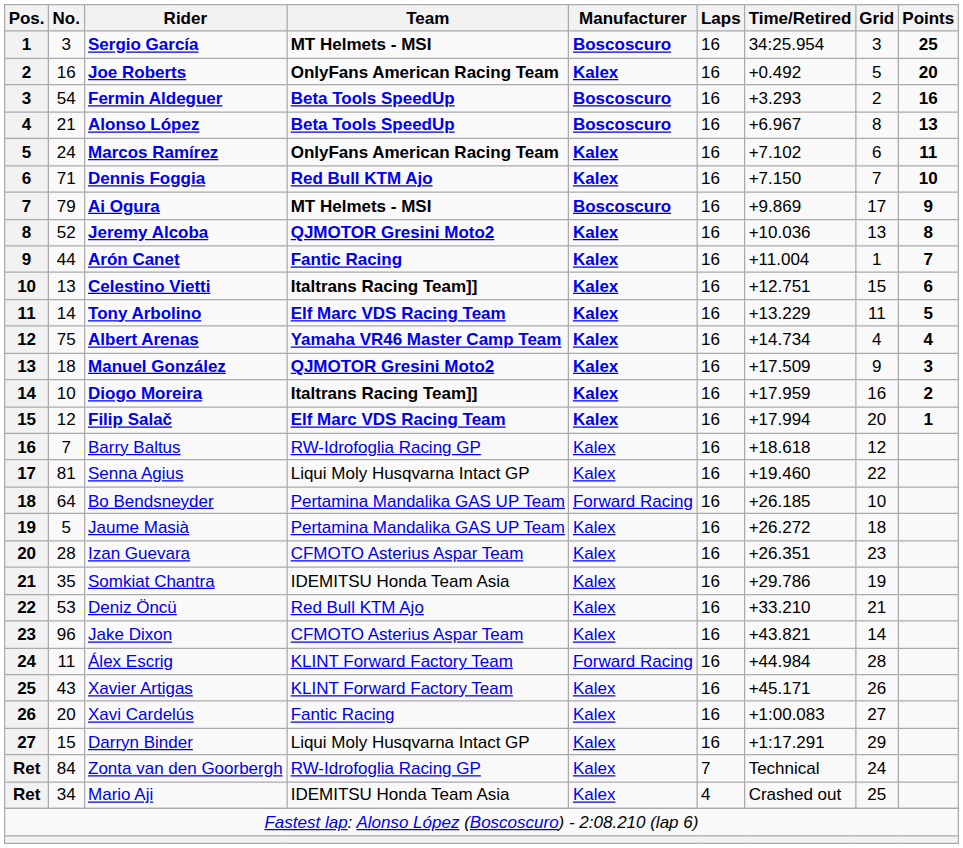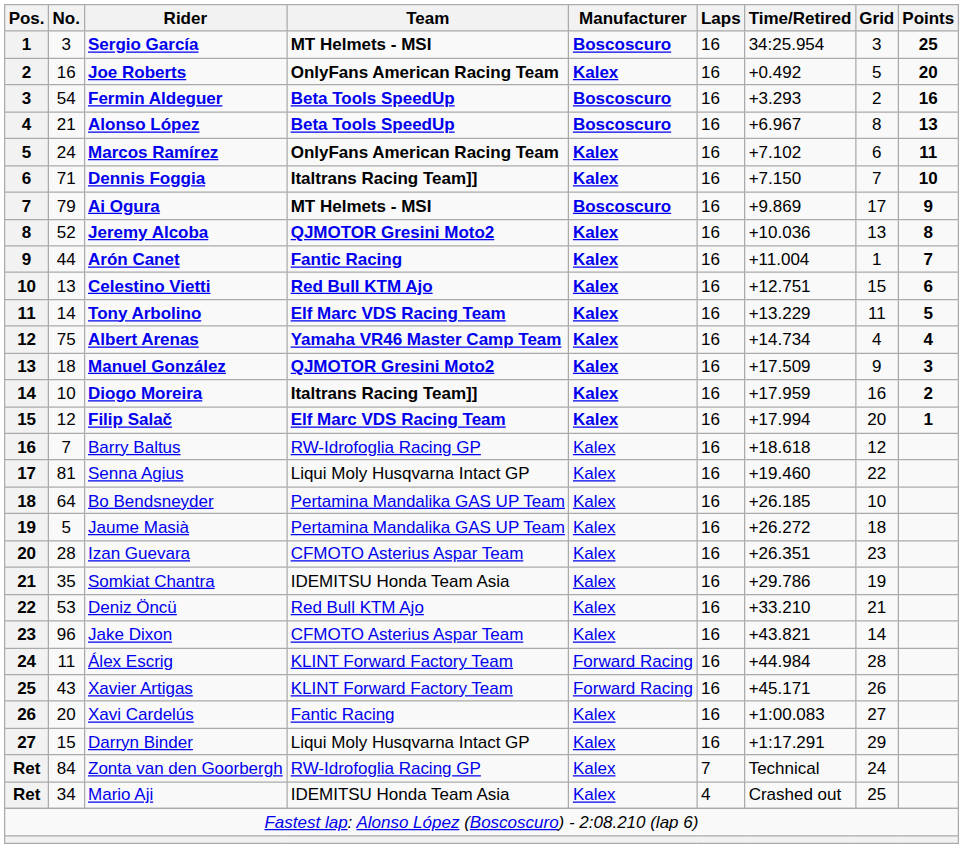Dennis Foggia | Team: Red Bull KTM Ajo -> Italtrans Racing Team]]
Celestino Vietti | Team: Italtrans Racing Team]] -> Red Bull KTM Ajo
Bo Bendsneyder | Manufacturer: Forward Racing -> Kalex
Xavier Artigas | Manufacturer: Kalex -> Forward Racing
